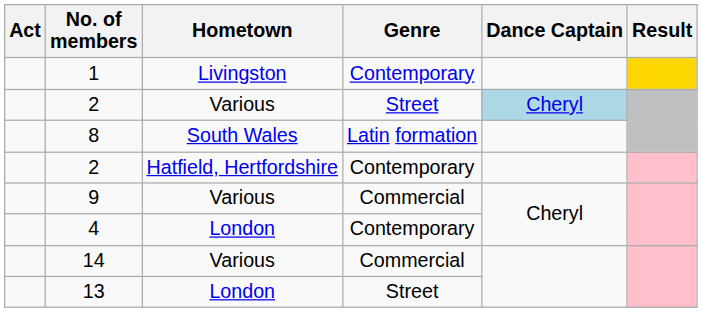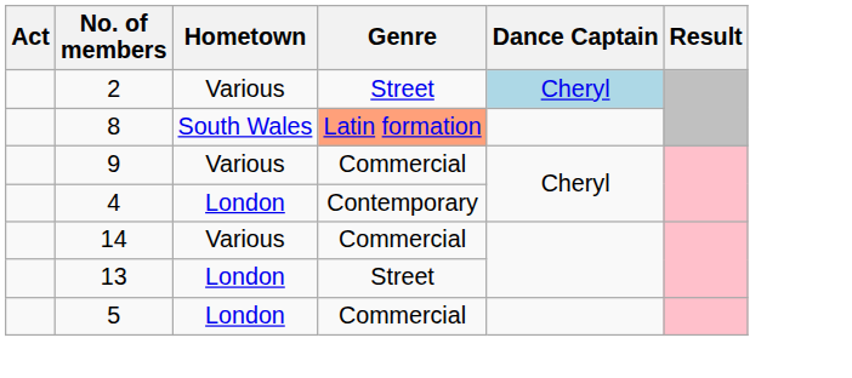- row: 1 | Livingston | Contemporary
8 | Genre: no background -> lightsalmon background
- row: 2 | Hatfield, Hertfordshire | Contemporary
+ row: 5 | London | Commercial
